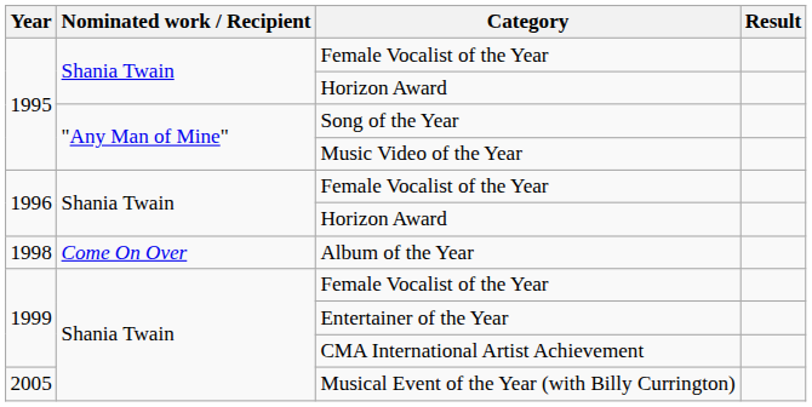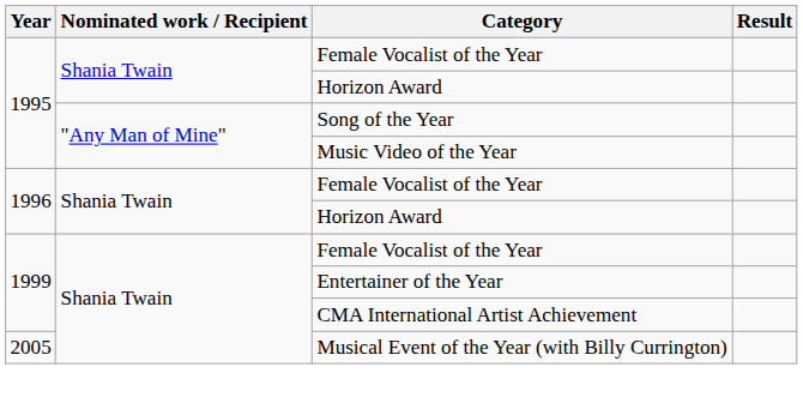- row: 1998 | Come On Over | Album of the Year
